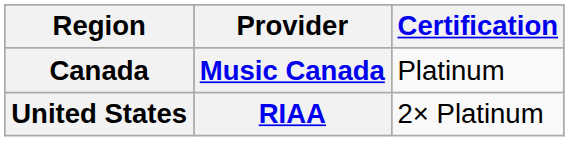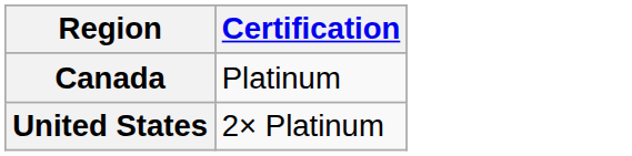- column: Provider | Music Canada | RIAA
